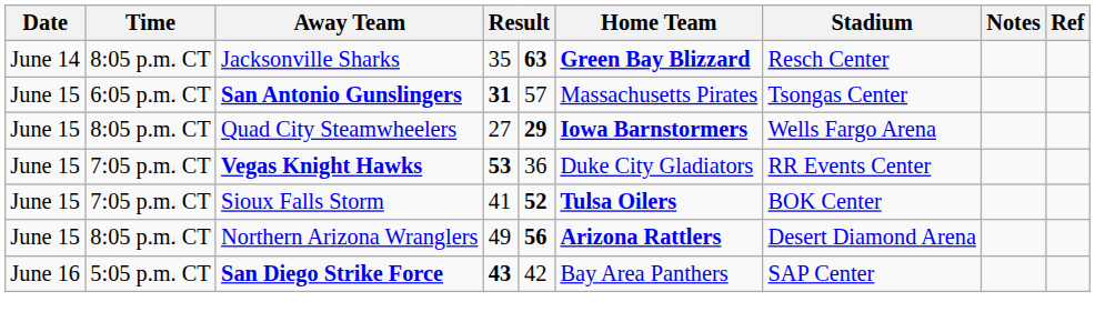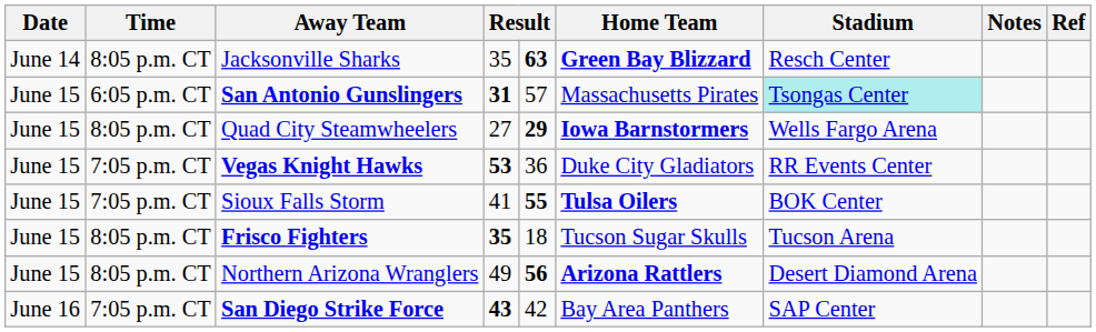San Antonio Gunslingers | Stadium: no background -> paleturquoise background
Sioux Falls Storm | column 5: 52 -> 55
+ row: June 15 | 8:05 p.m. CT | Frisco Fighters | 35 | 18 | Tucson Sugar Skulls | Tucson Arena
San Diego Strike Force | Time: 5:05 p.m. CT -> 7:05 p.m. CT
